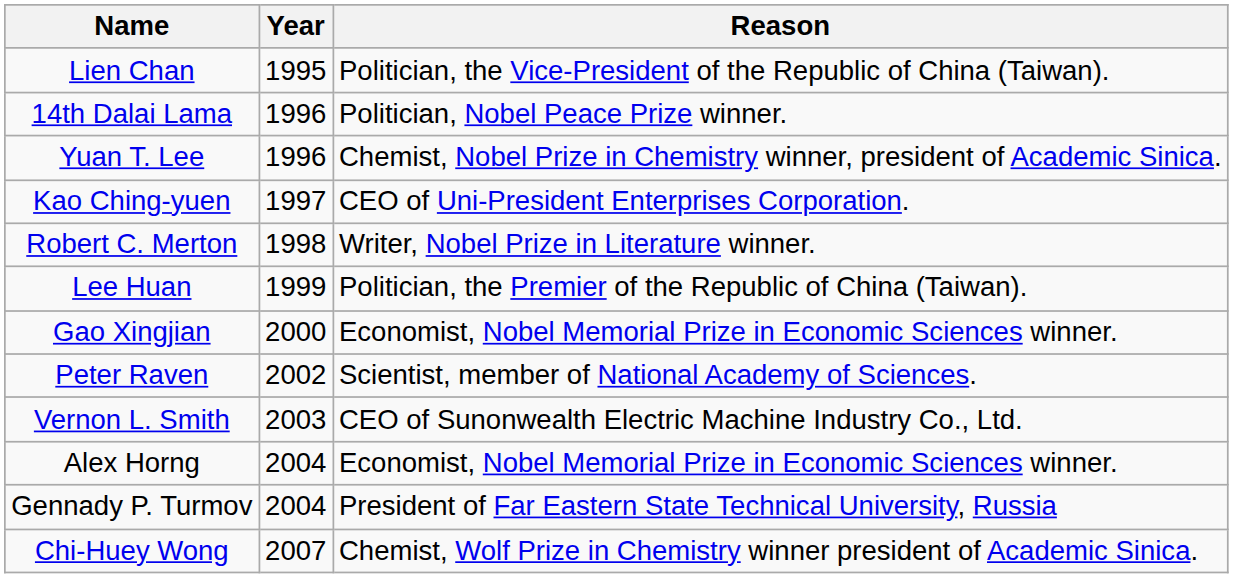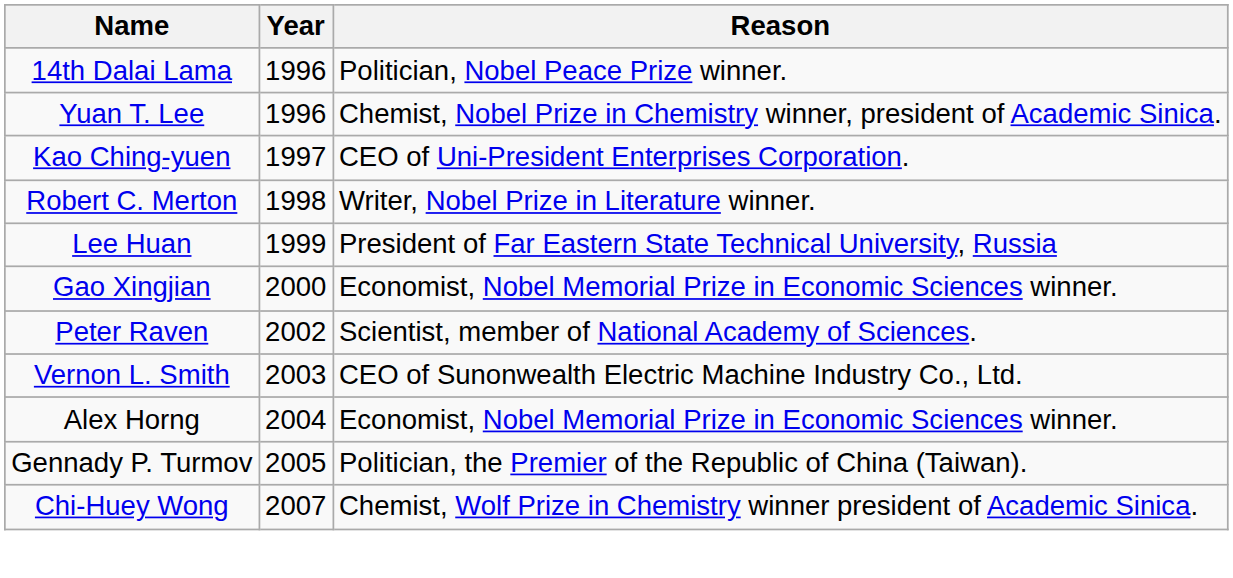- row: Lien Chan | 1995 | Politician, the Vice-President of the Republic of China (Taiwan).
Lee Huan | Reason: Politician, the Premier of the Republic of China (Taiwan). -> President of Far Eastern State Technical University, Russia
Gennady P. Turmov | Year: 2004 -> 2005
Gennady P. Turmov | Reason: President of Far Eastern State Technical University, Russia -> Politician, the Premier of the Republic of China (Taiwan).
